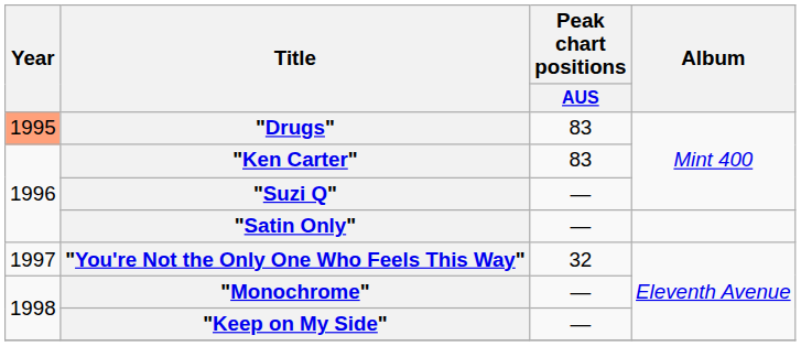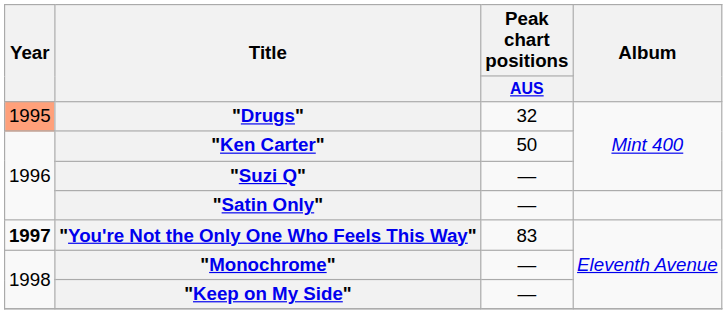"Drugs" | Peak chart positions / AUS: 83 -> 32
"Ken Carter" | Peak chart positions / AUS: 83 -> 50
"You're Not the Only One Who Feels This Way" | Year: normal -> bold
"You're Not the Only One Who Feels This Way" | Peak chart positions / AUS: 32 -> 83
